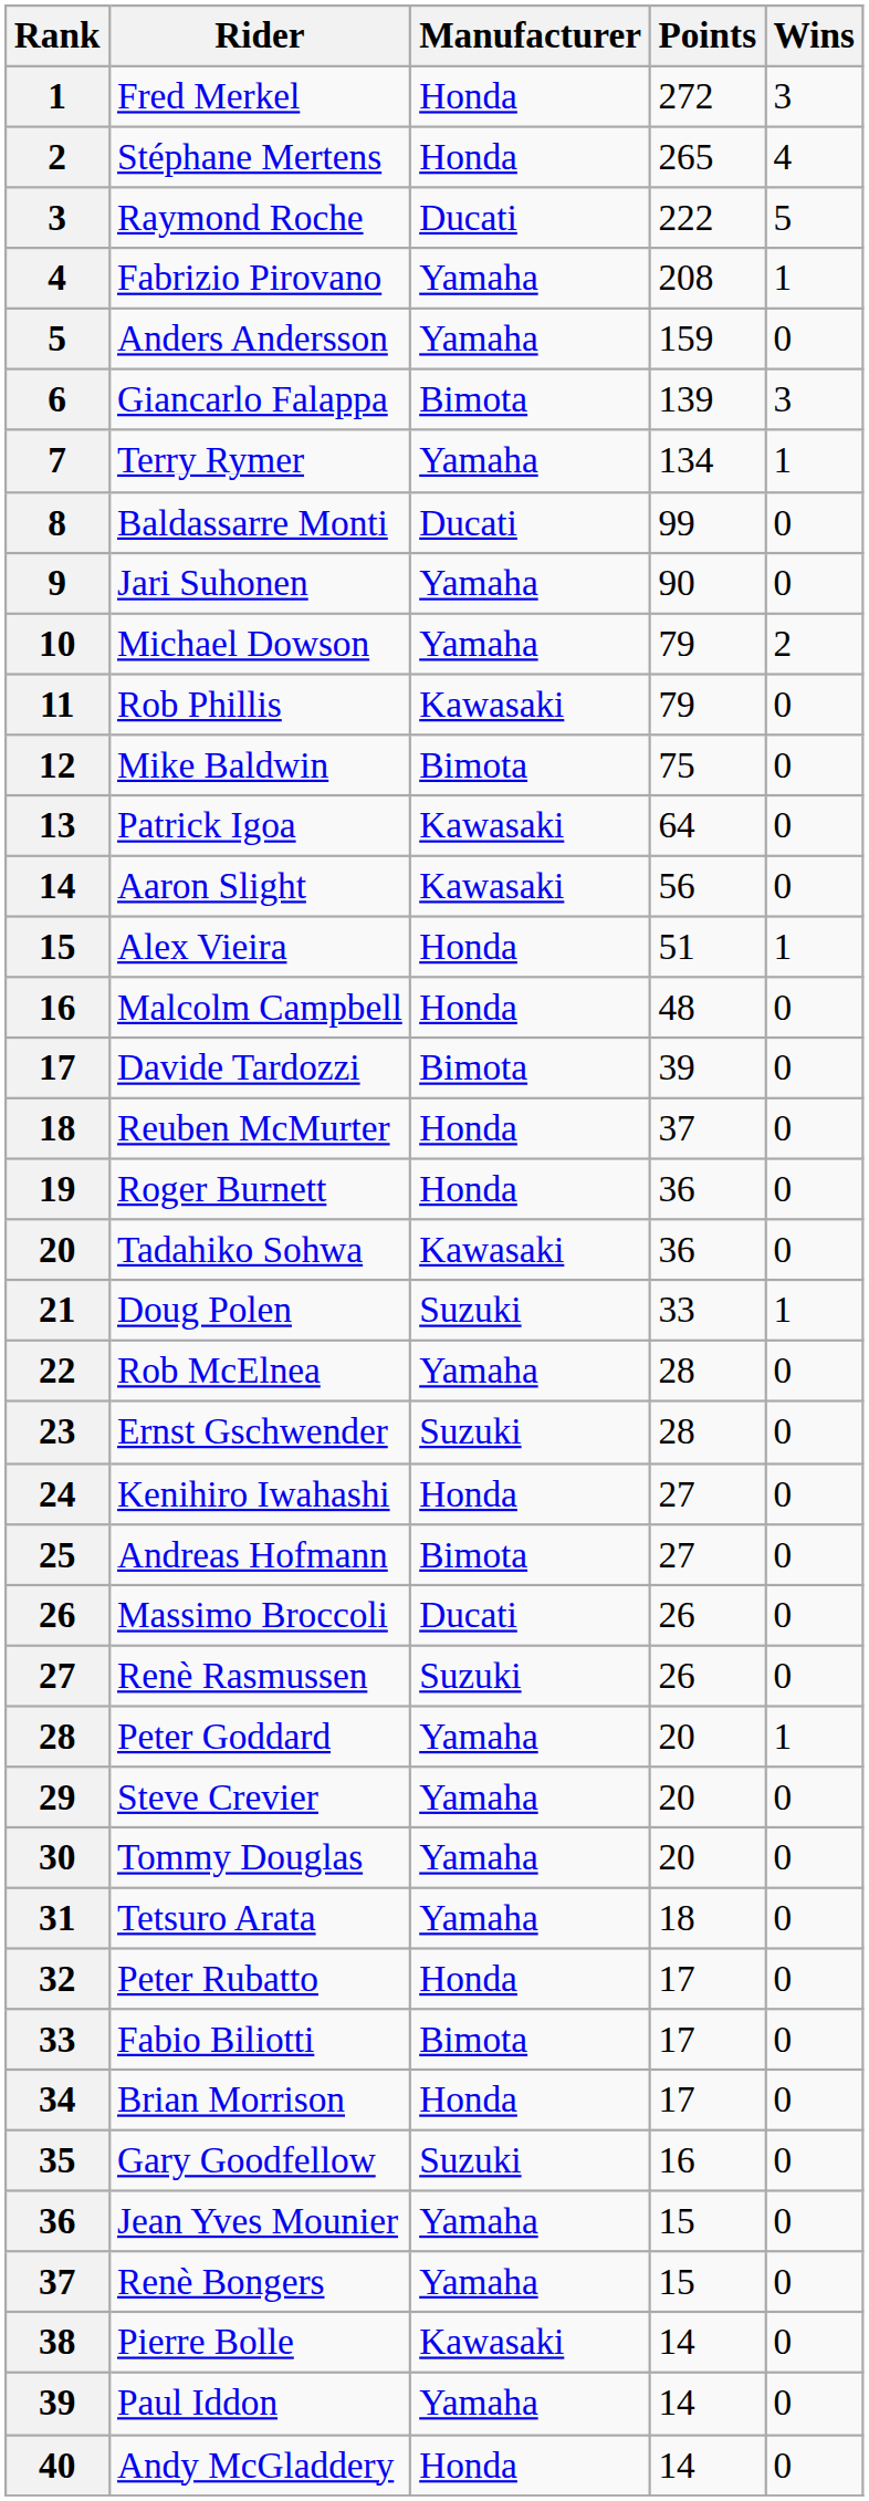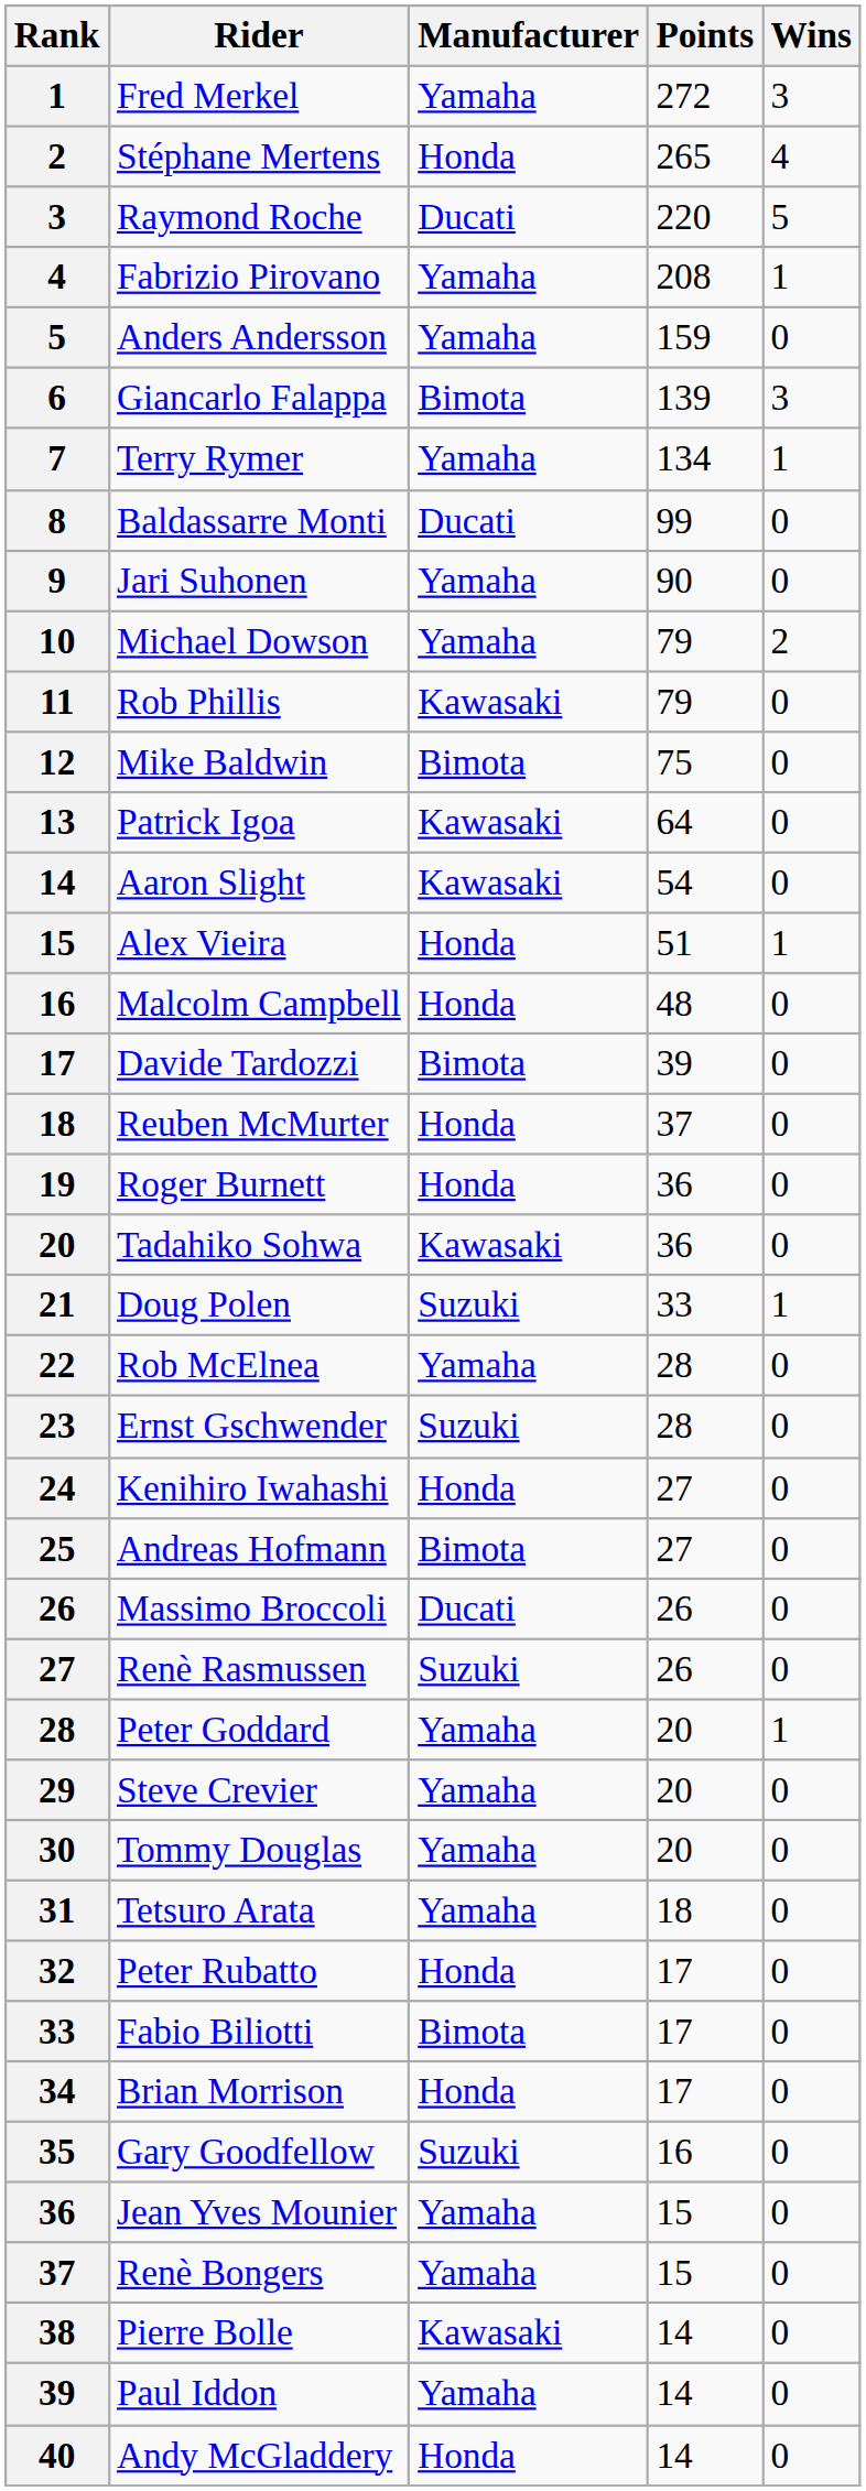Fred Merkel | Manufacturer: Honda -> Yamaha
Raymond Roche | Points: 222 -> 220
Aaron Slight | Points: 56 -> 54
